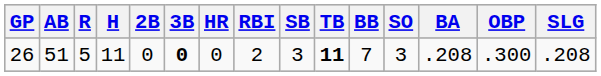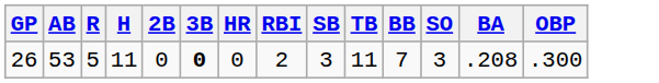- column: SLG | .208
26 | AB: 51 -> 53
26 | TB: bold -> normal
